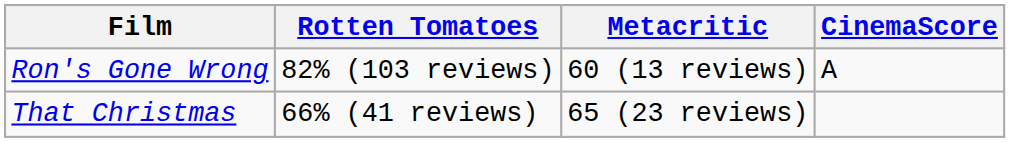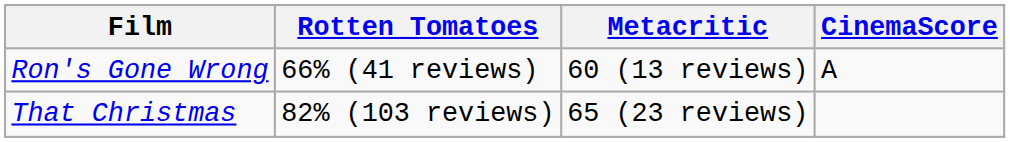Ron's Gone Wrong | Rotten Tomatoes: 82% (103 reviews) -> 66% (41 reviews)
That Christmas | Rotten Tomatoes: 66% (41 reviews) -> 82% (103 reviews)
